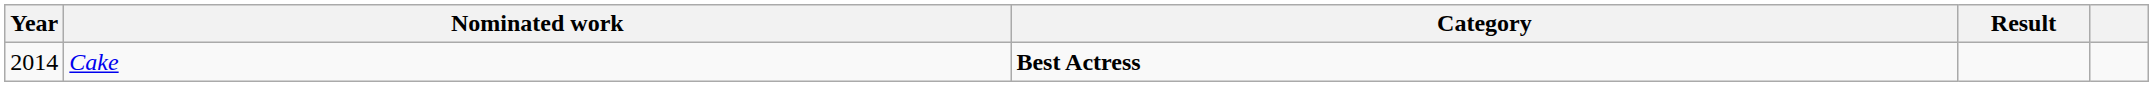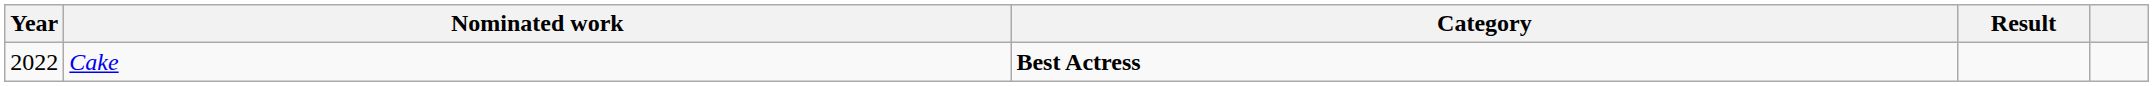Cake | Year: 2014 -> 2022
